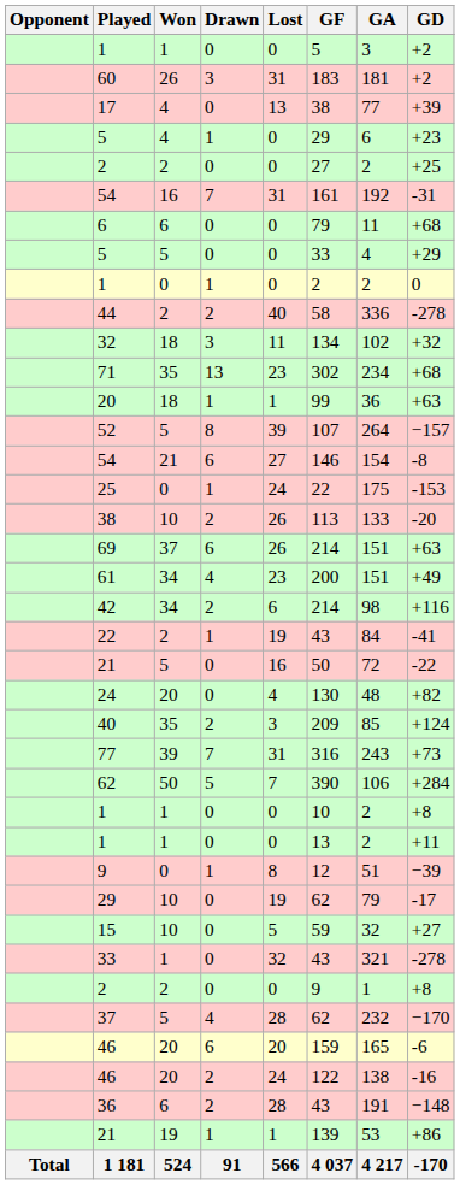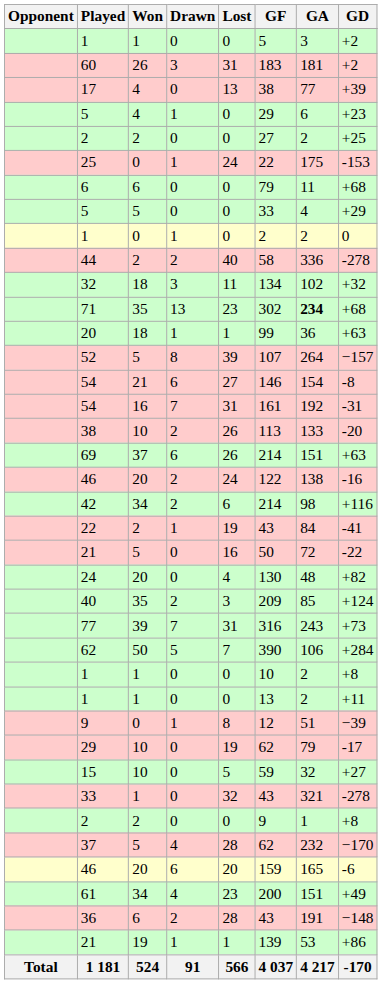rows swapped: 25 <-> 54 / 7
71 | GA: normal -> bold
rows swapped: 61 <-> 46 / 2
